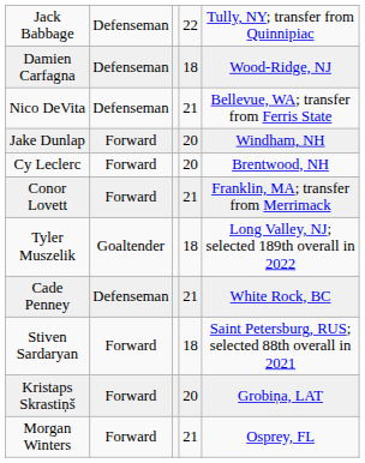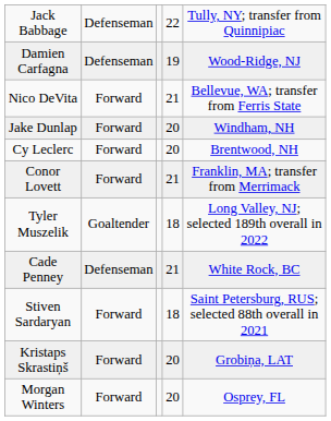Damien Carfagna | column 4: 18 -> 19
Nico DeVita | column 2: Defenseman -> Forward
Morgan Winters | column 4: 21 -> 20
